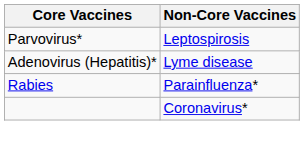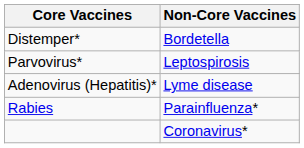+ row: Distemper* | Bordetella
